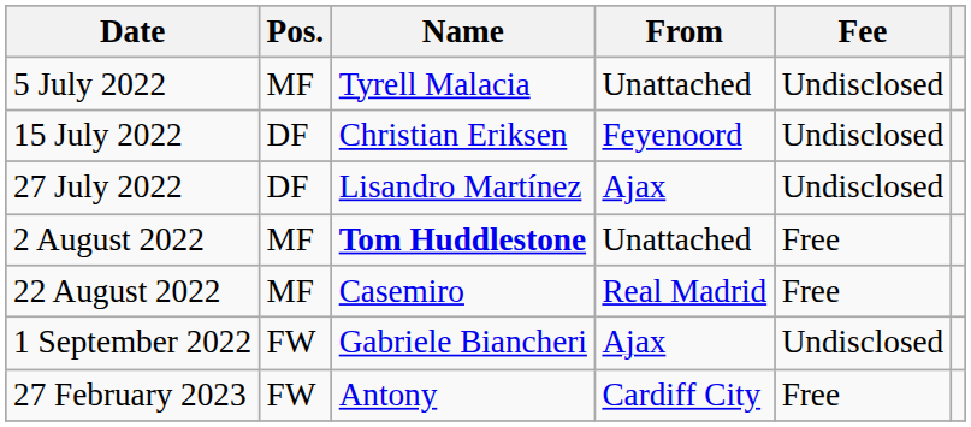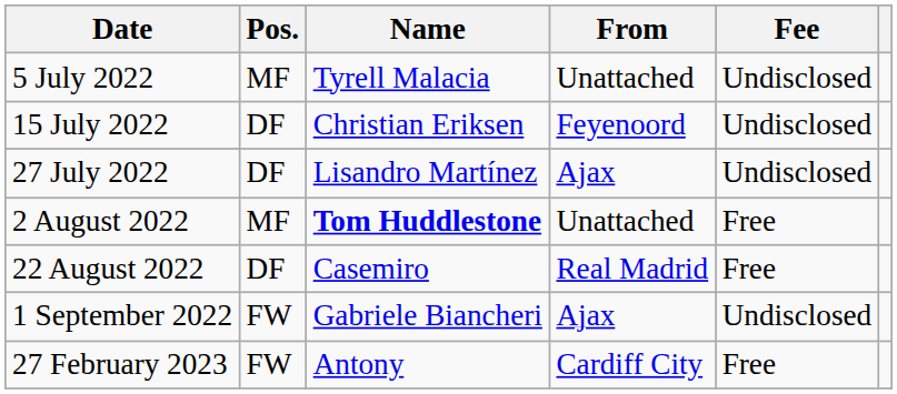22 August 2022 | Pos.: MF -> DF
